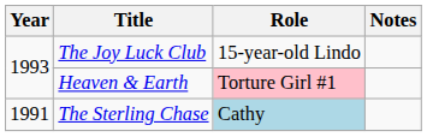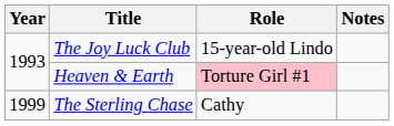The Sterling Chase | Year: 1991 -> 1999
The Sterling Chase | Role: lightblue background -> no background
